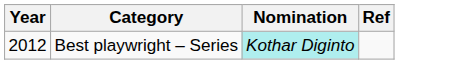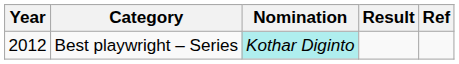+ column: Result
